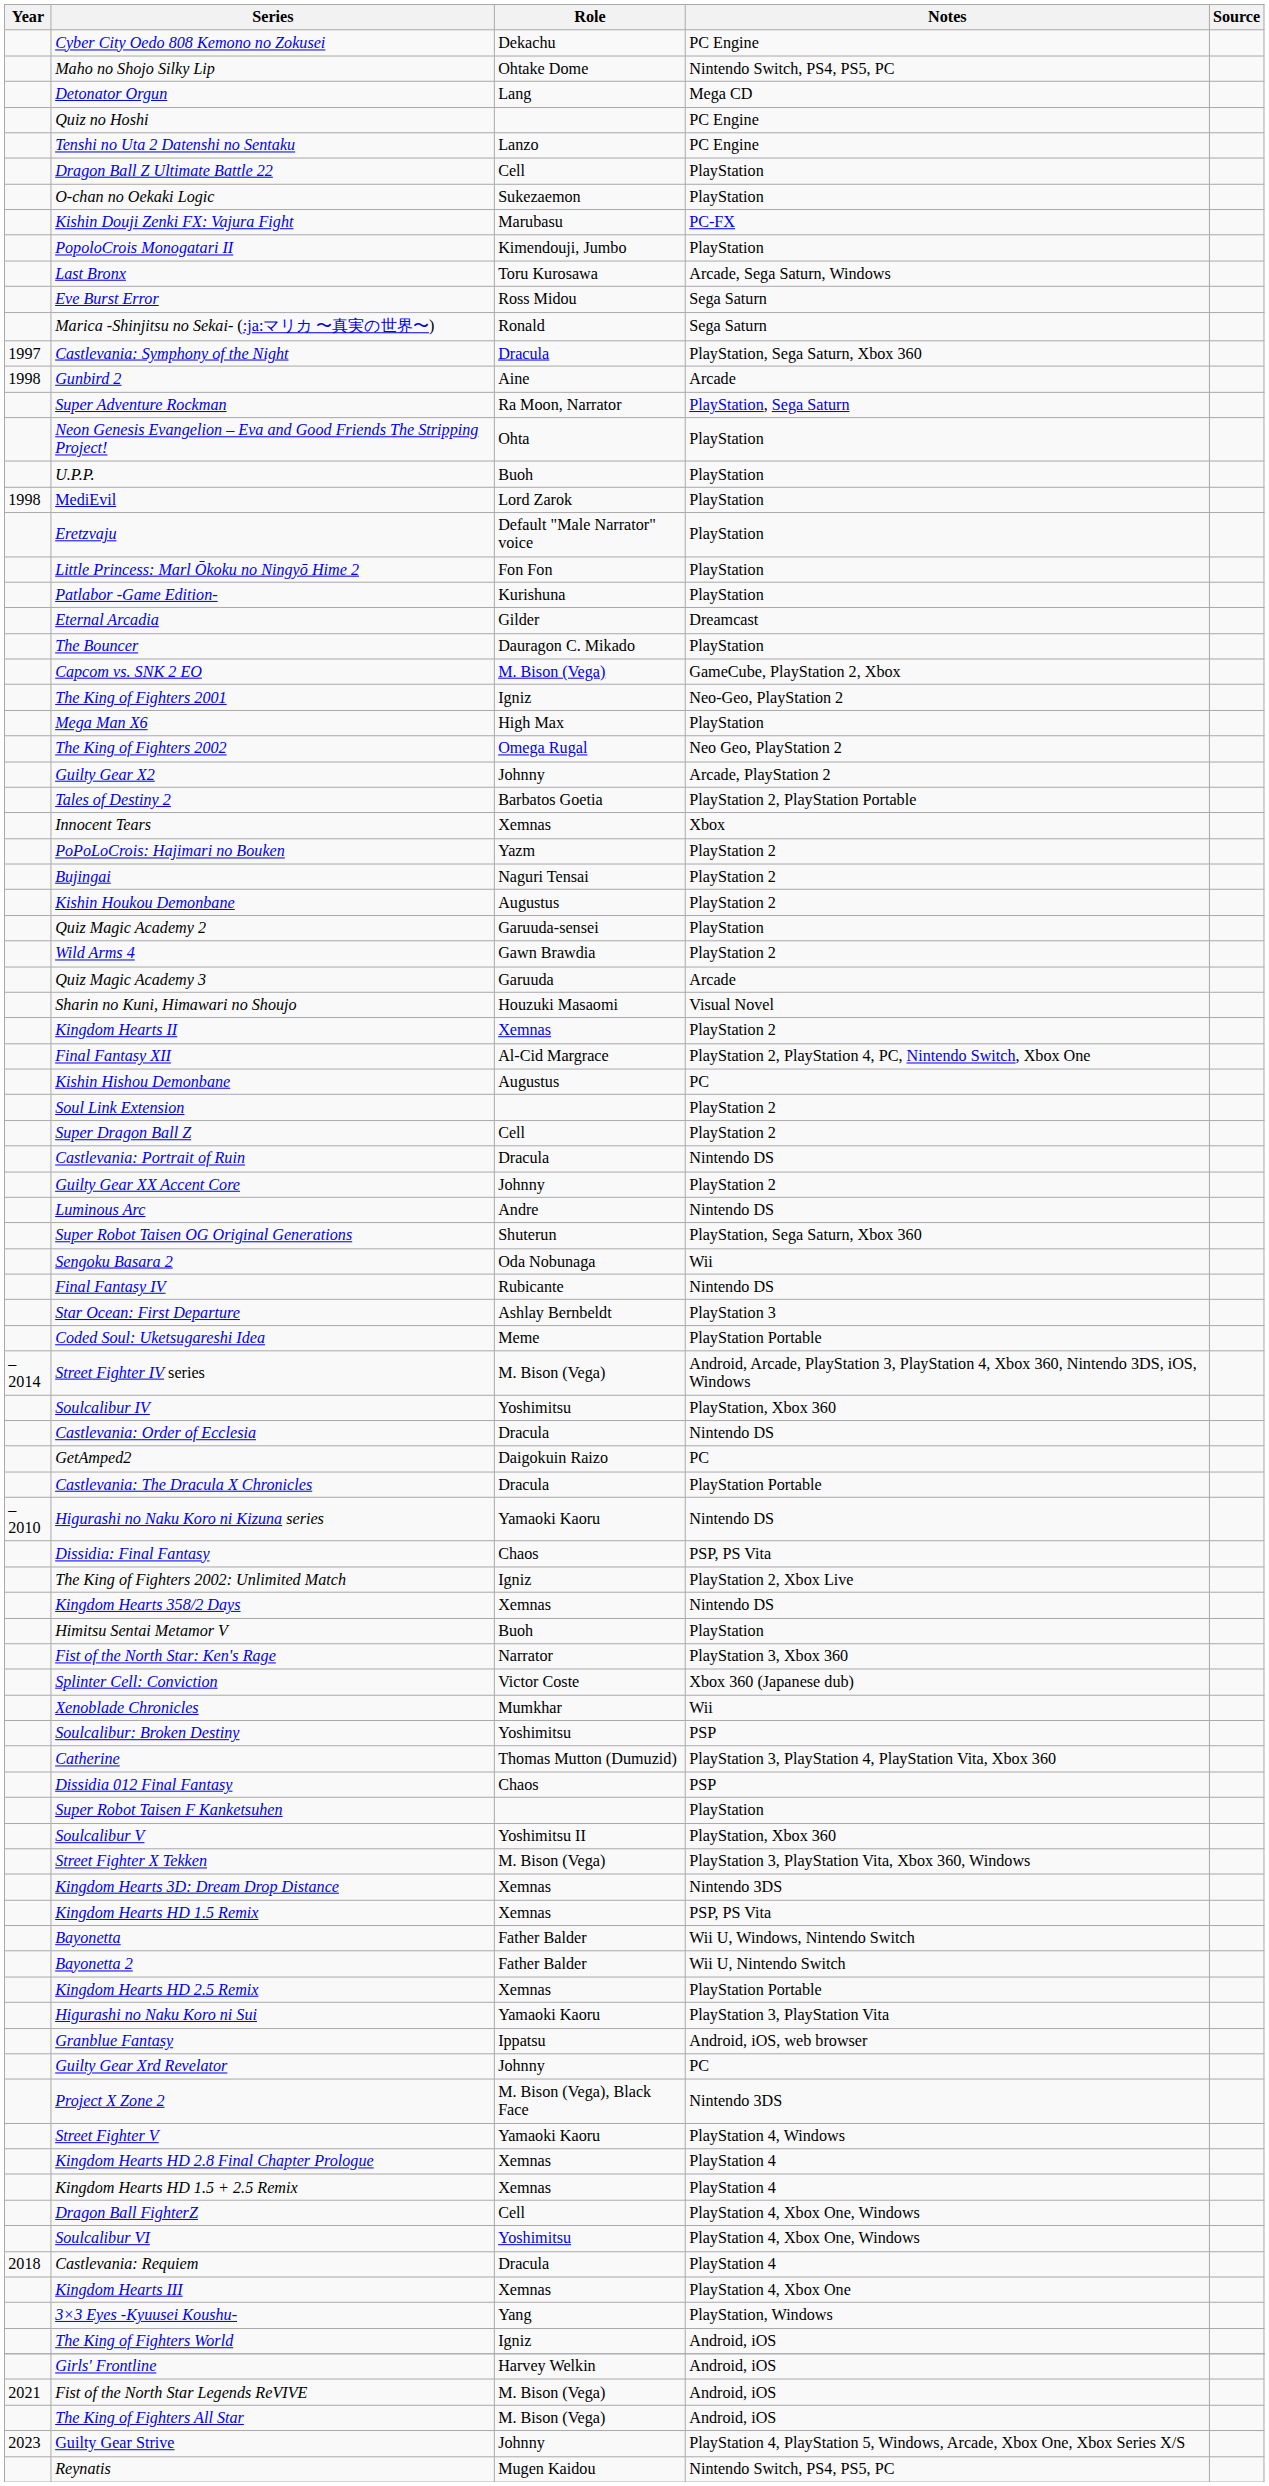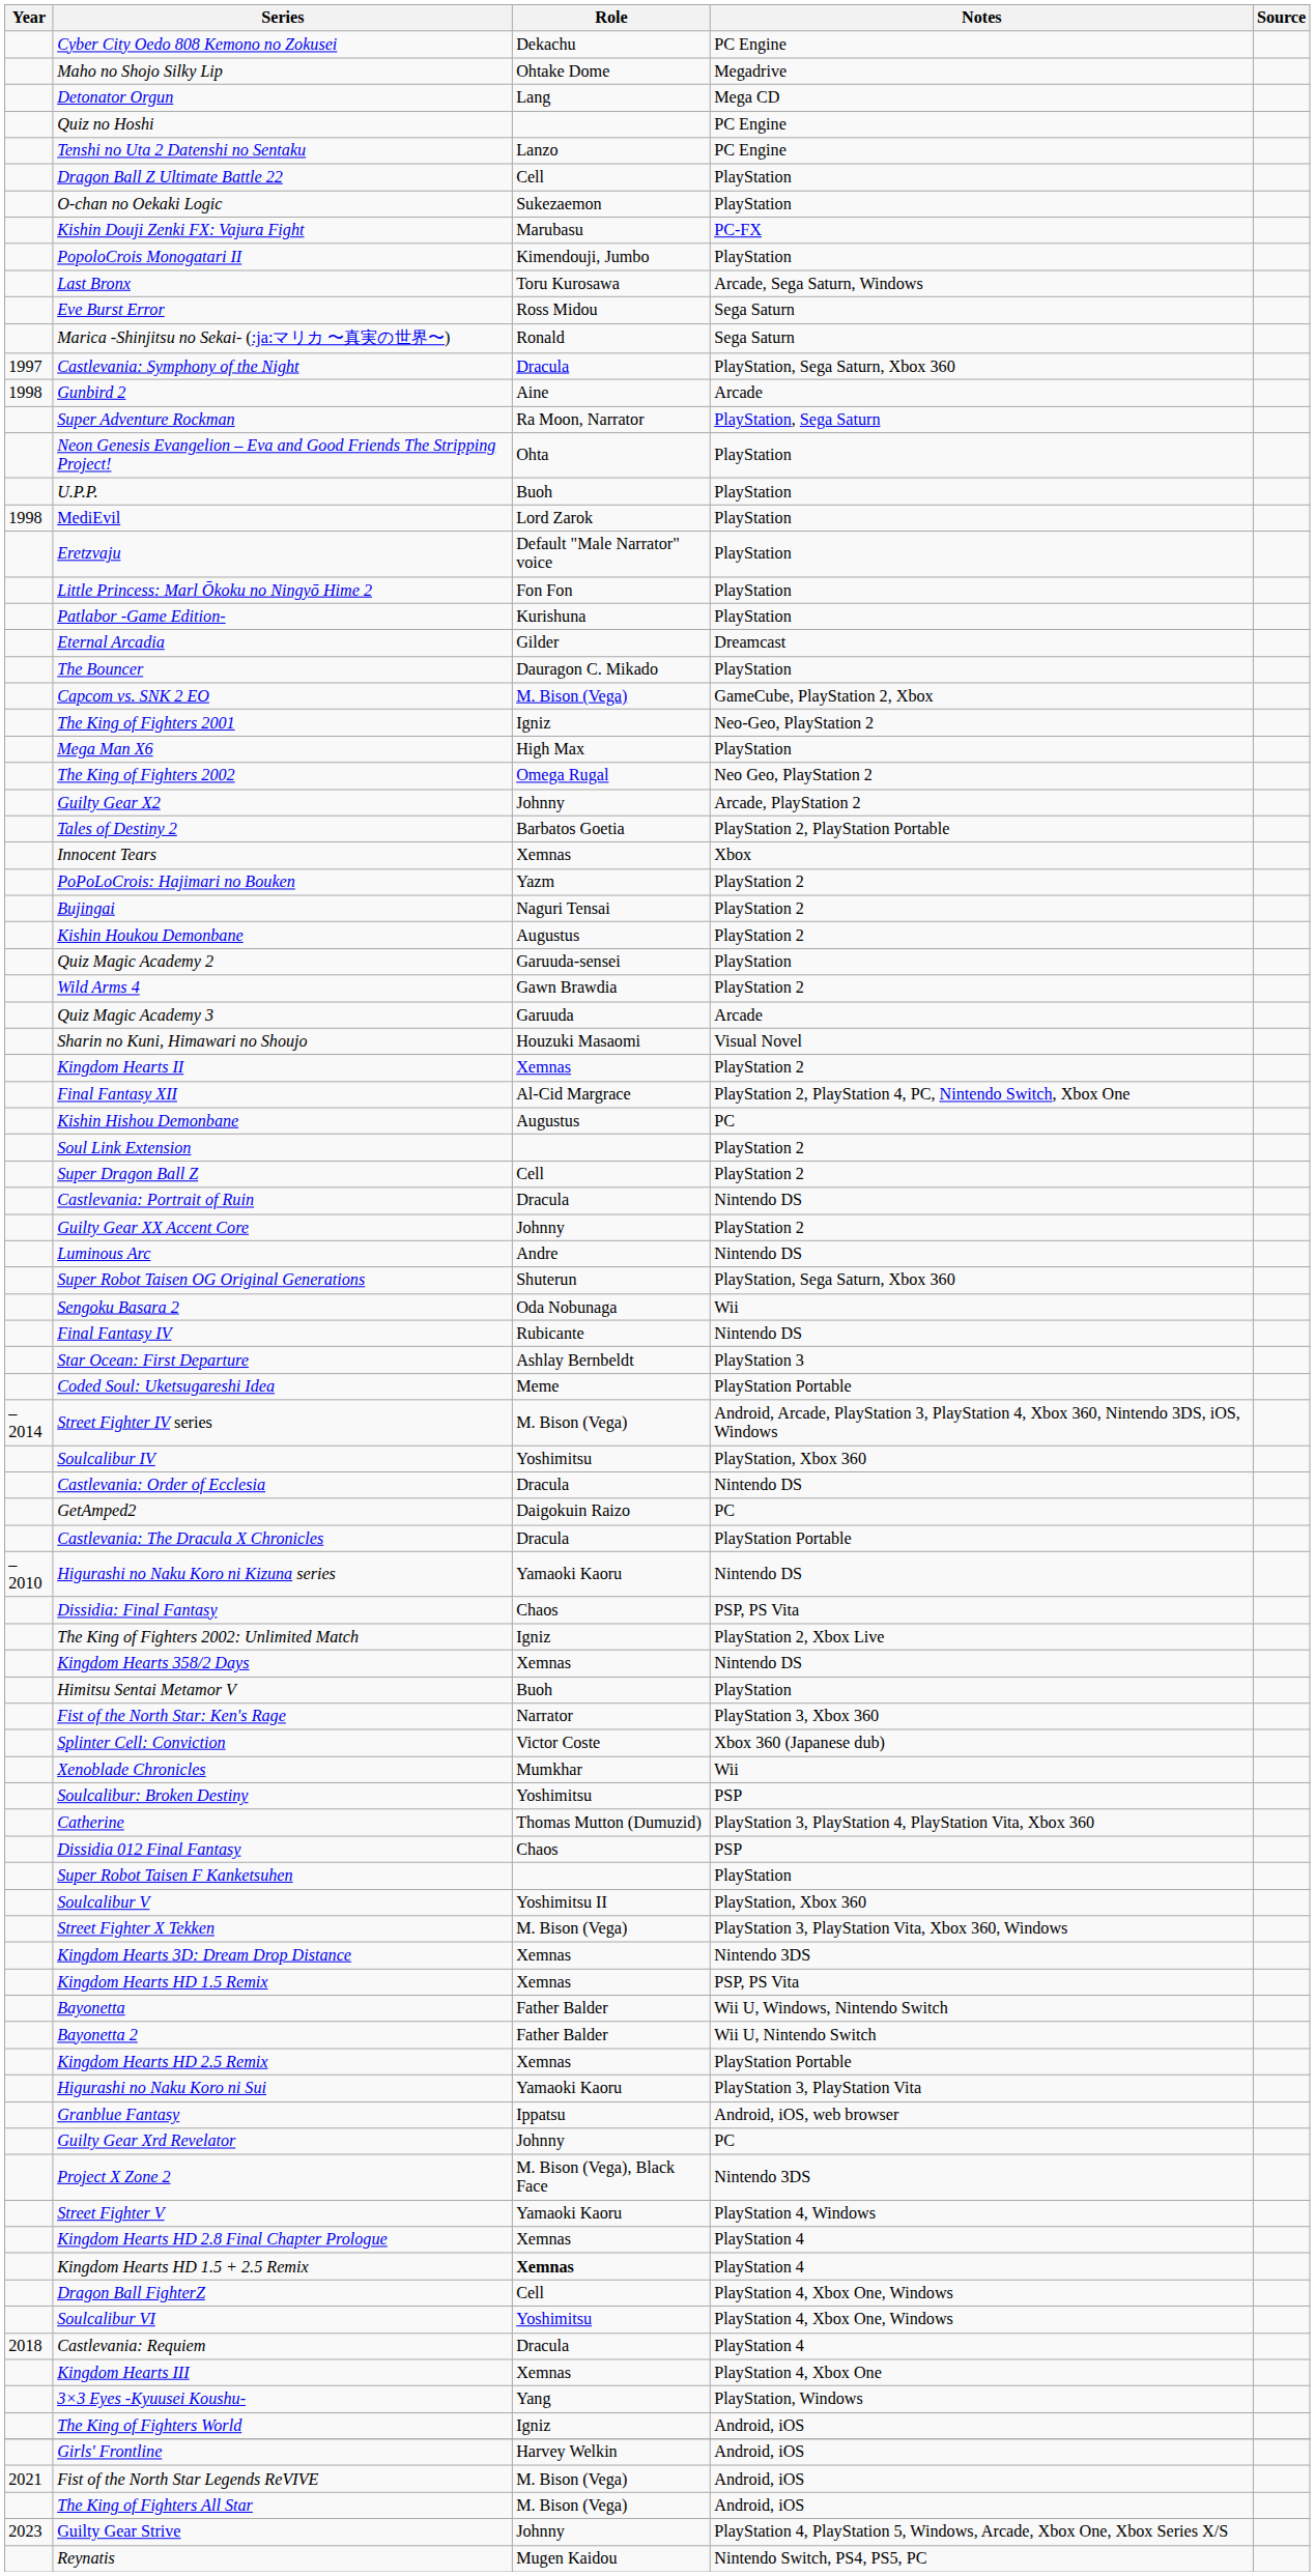Maho no Shojo Silky Lip | Notes: Nintendo Switch, PS4, PS5, PC -> Megadrive
Kingdom Hearts HD 1.5 + 2.5 Remix | Role: normal -> bold
